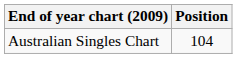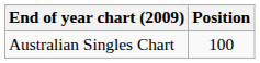Australian Singles Chart | Position: 104 -> 100
